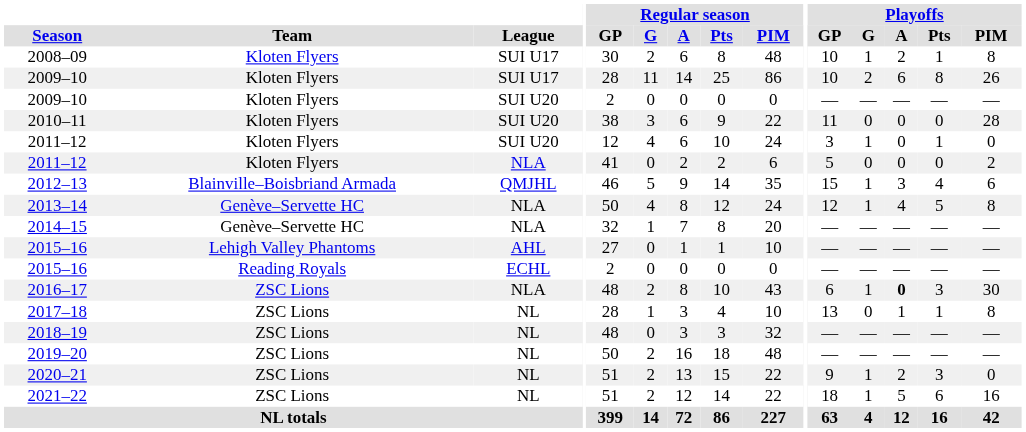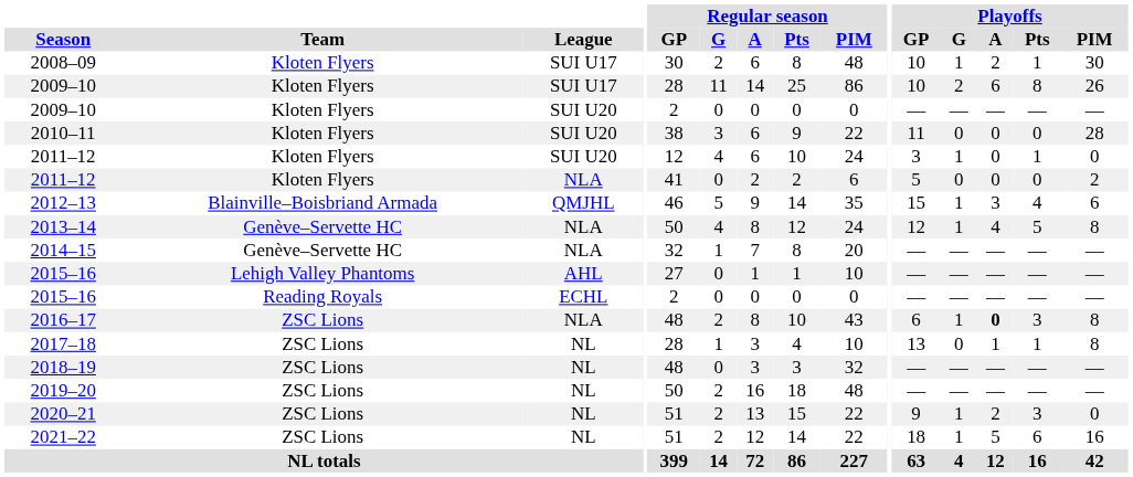2008–09 | Playoffs / PIM: 8 -> 30
2016–17 | Playoffs / PIM: 30 -> 8
